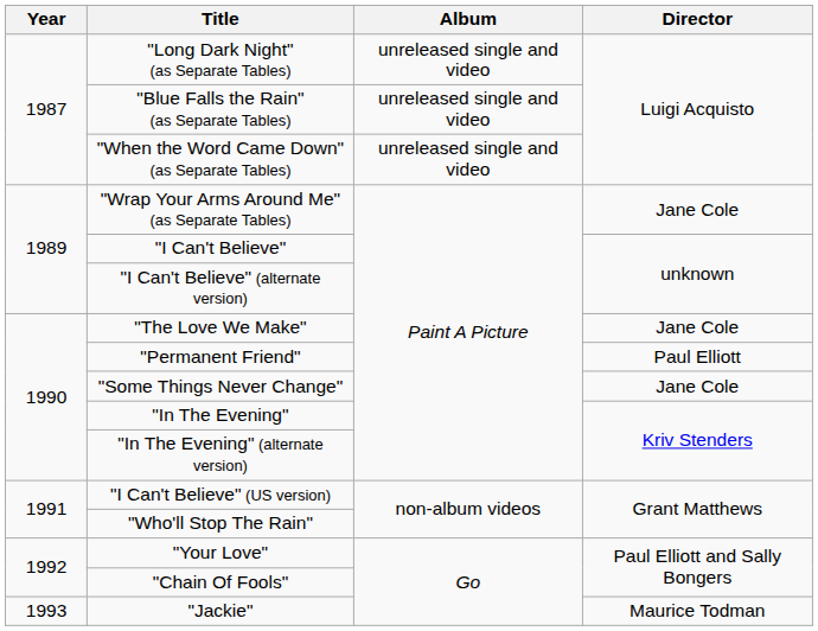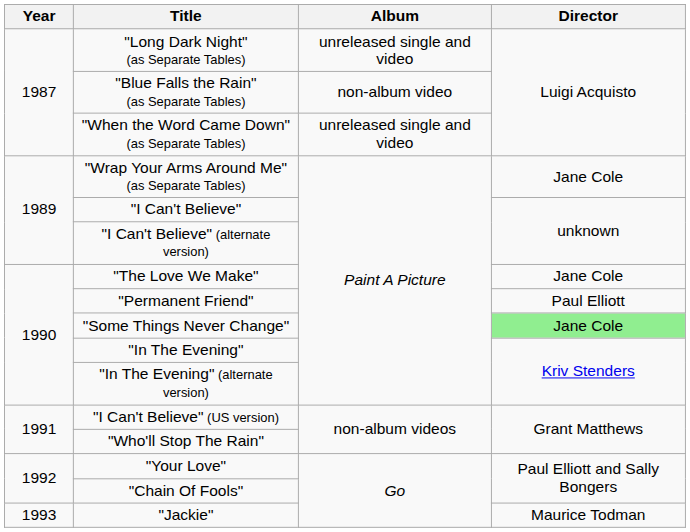"Blue Falls the Rain" (as Separate Tables) | Album: unreleased single and video -> non-album video
"Some Things Never Change" | Director: no background -> lightgreen background
